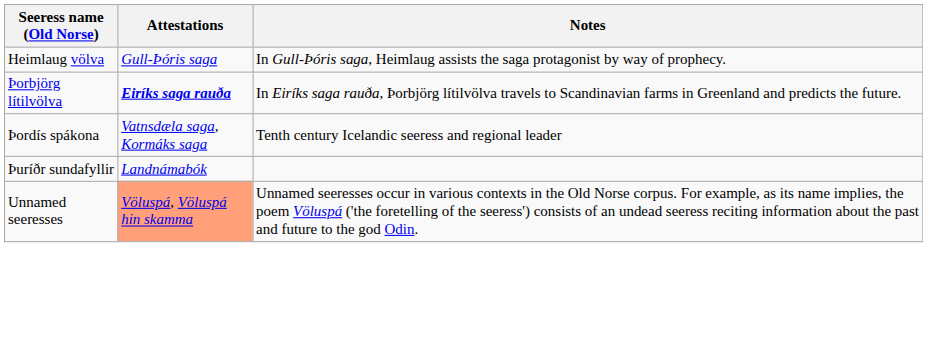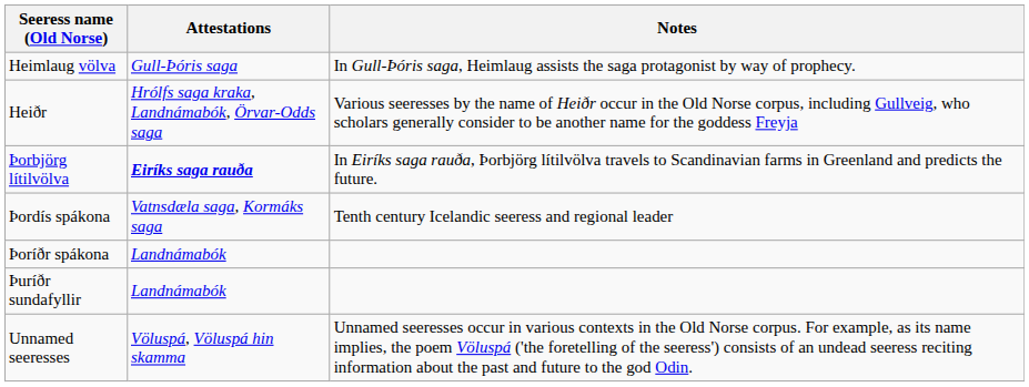+ row: Heiðr | Hrólfs saga kraka, Landnámabók, Örvar-Odds saga | Various seeresses by the name of Heiðr occur in the Old Norse corpus, including Gullveig, who scholars generally consider to be another name for the goddess Freyja
+ row: Þoríðr spákona | Landnámabók
Unnamed seeresses | Attestations: lightsalmon background -> no background
